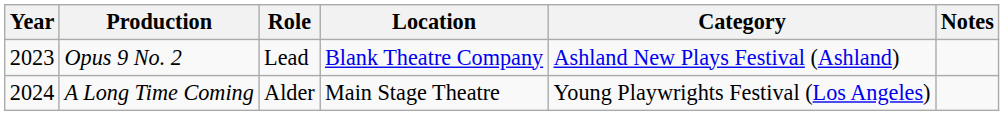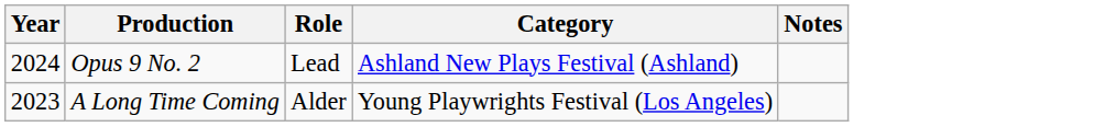- column: Location | Blank Theatre Company | Main Stage Theatre
Opus 9 No. 2 | Year: 2023 -> 2024
A Long Time Coming | Year: 2024 -> 2023
